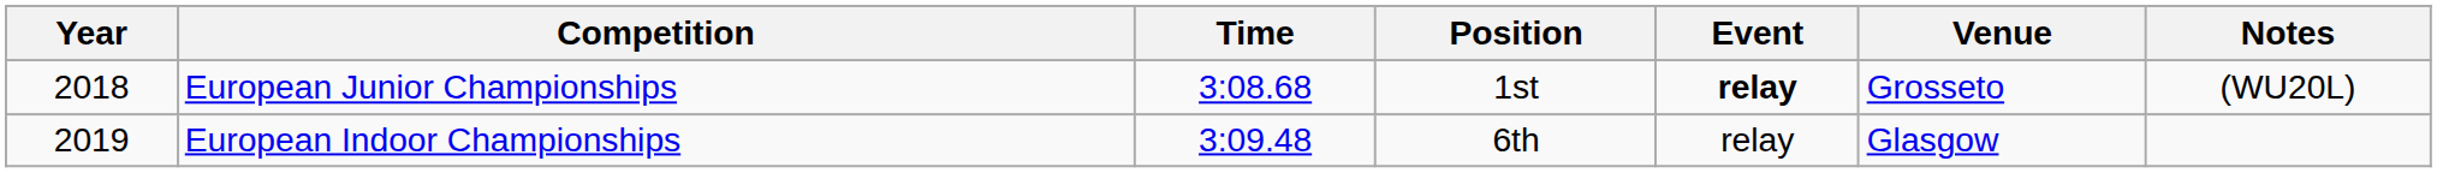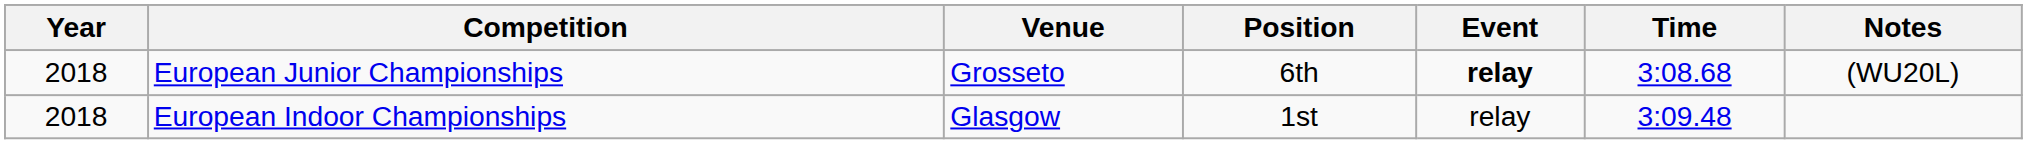columns swapped: Venue <-> Time
European Junior Championships | Position: 1st -> 6th
European Indoor Championships | Year: 2019 -> 2018
European Indoor Championships | Position: 6th -> 1st
